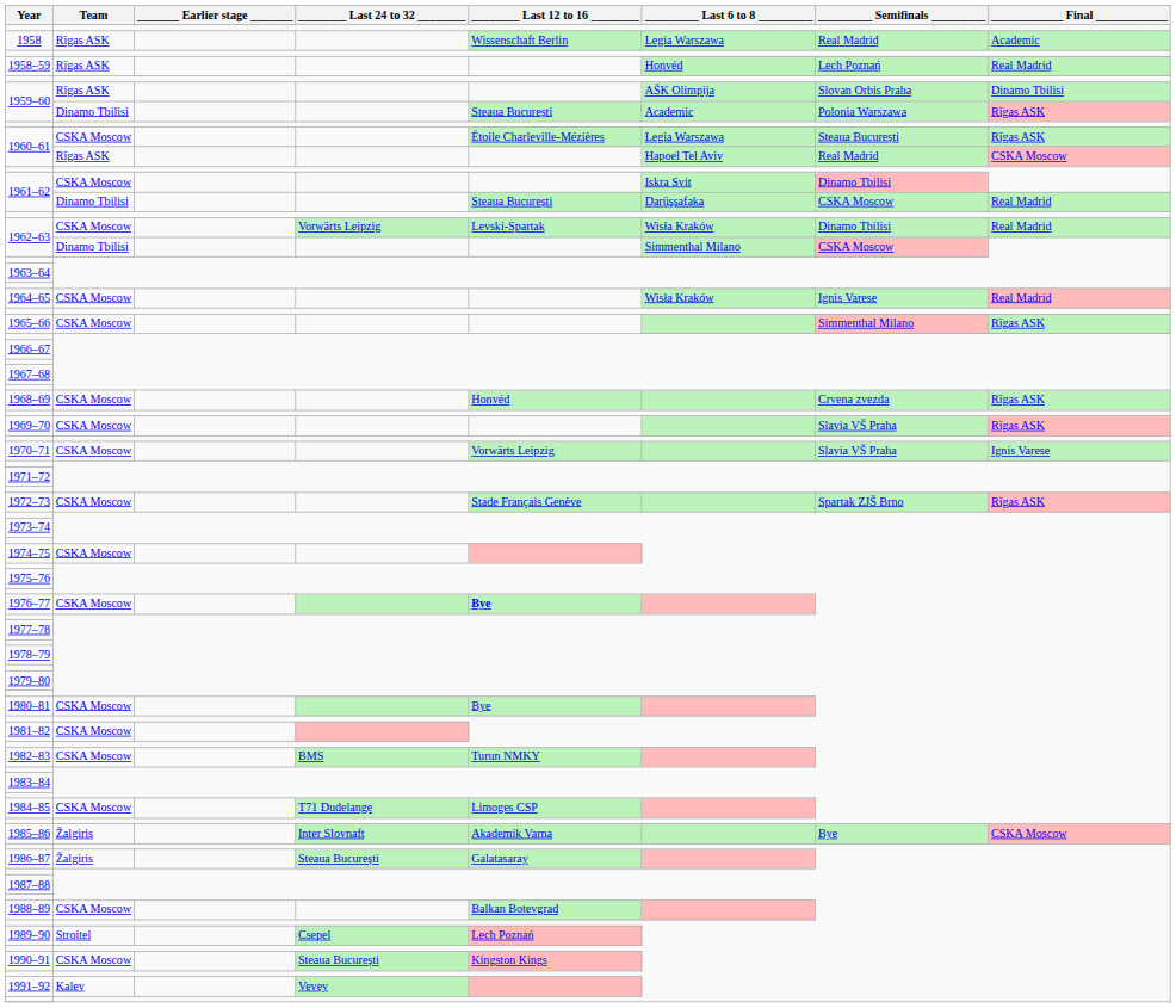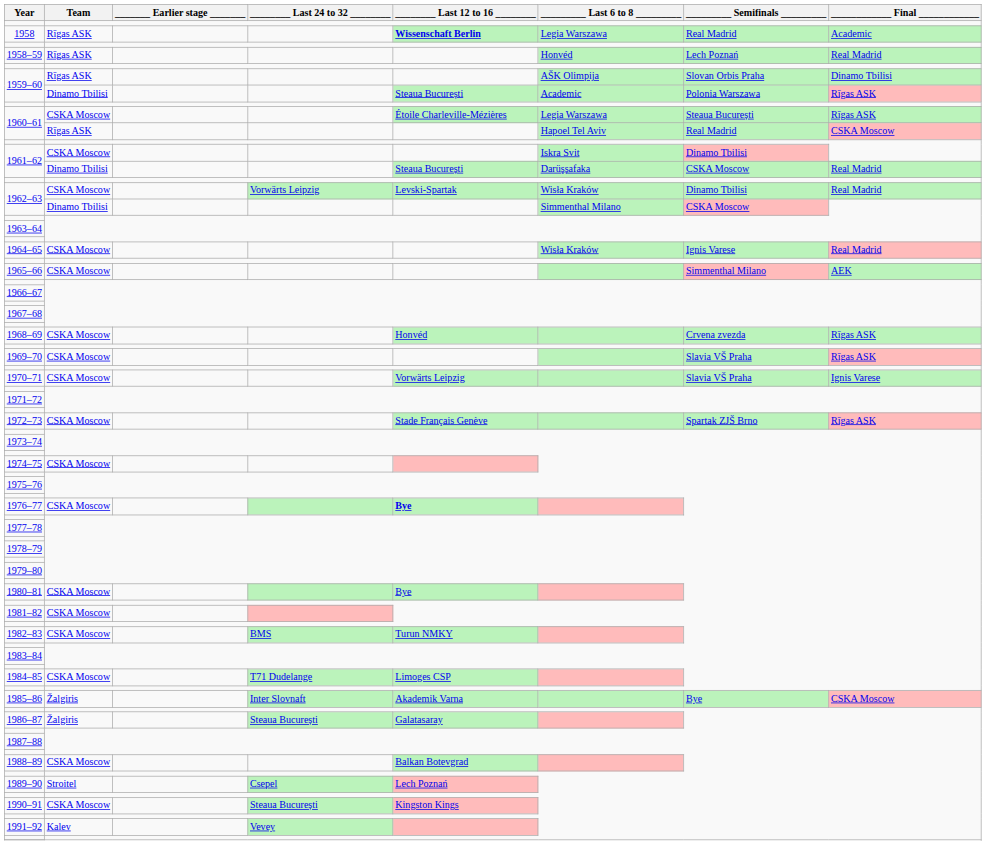1958 | ________ Last 12 to 16 ________: normal -> bold
1965–66 | ____________ Final ____________: Rīgas ASK -> AEK
